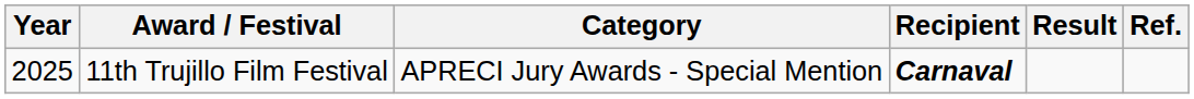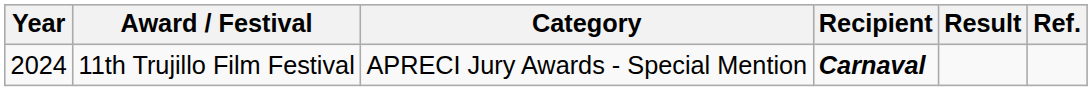11th Trujillo Film Festival | Year: 2025 -> 2024
